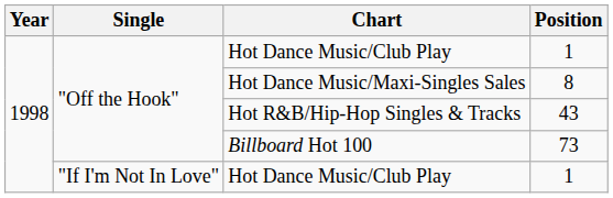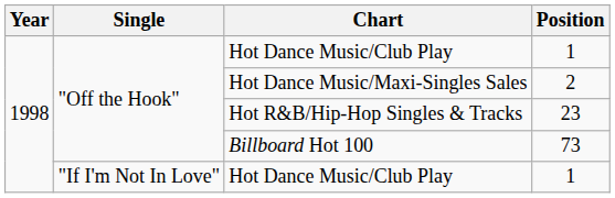Hot Dance Music/Maxi-Singles Sales | Position: 8 -> 2
Hot R&B/Hip-Hop Singles & Tracks | Position: 43 -> 23
